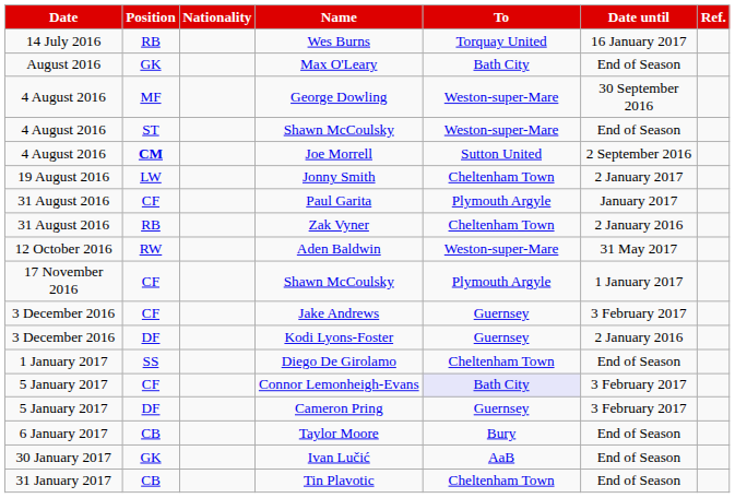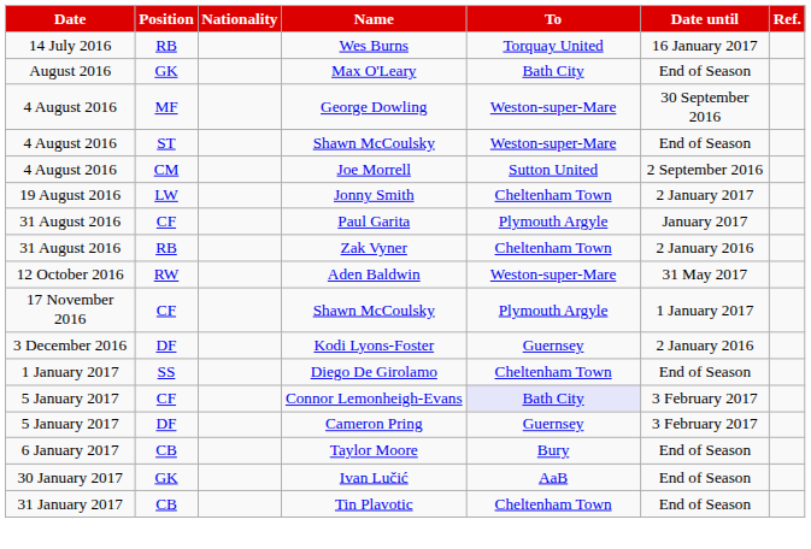Joe Morrell | Position: bold -> normal
- row: 3 December 2016 | CF | Jake Andrews | Guernsey | 3 February 2017
